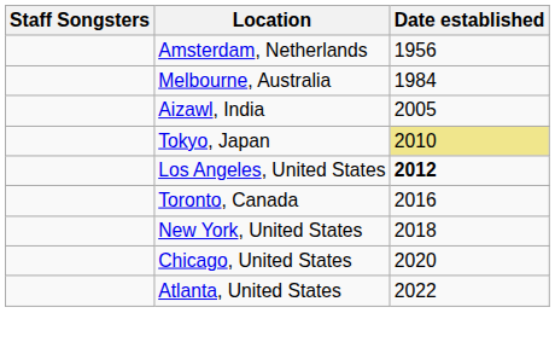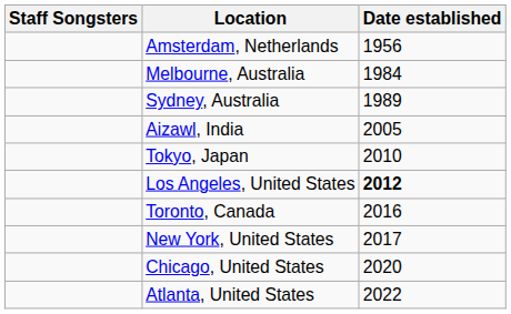+ row: Sydney, Australia | 1989
Tokyo, Japan | Date established: khaki background -> no background
New York, United States | Date established: 2018 -> 2017
